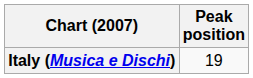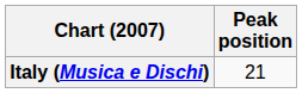Italy (Musica e Dischi) | Peak position: 19 -> 21
